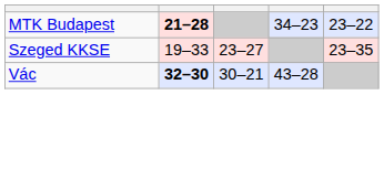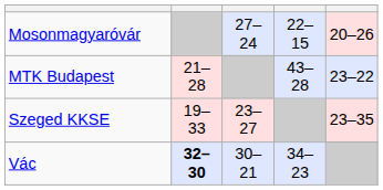+ row: Mosonmagyaróvár | 27–24 | 22–15 | 20–26
MTK Budapest | column 2: bold -> normal
MTK Budapest | column 4: 34–23 -> 43–28
Vác | column 4: 43–28 -> 34–23
